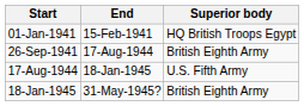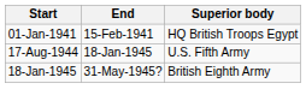- row: 26-Sep-1941 | 17-Aug-1944 | British Eighth Army
